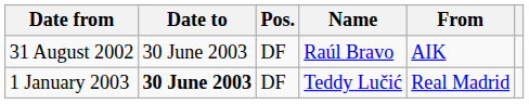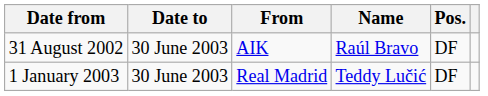columns swapped: Pos. <-> From
1 January 2003 | Date to: bold -> normal
